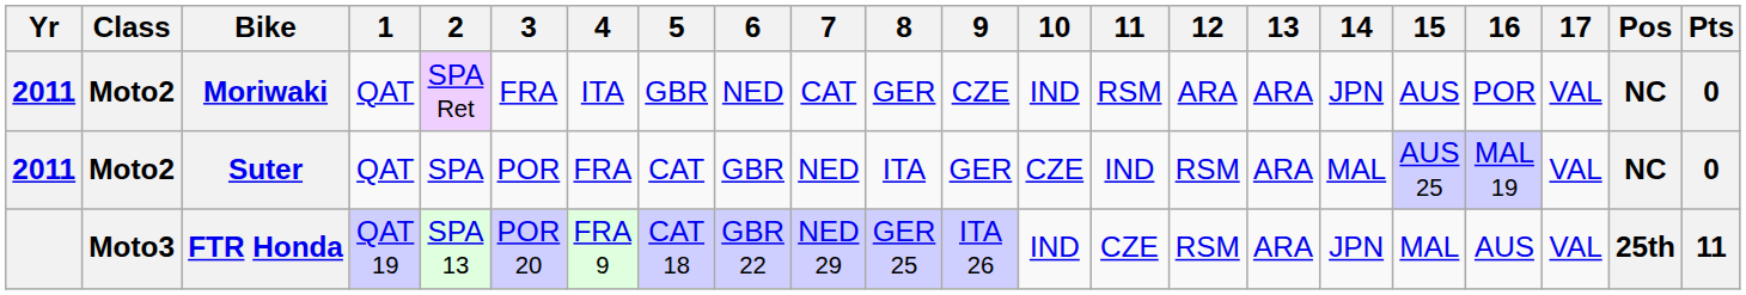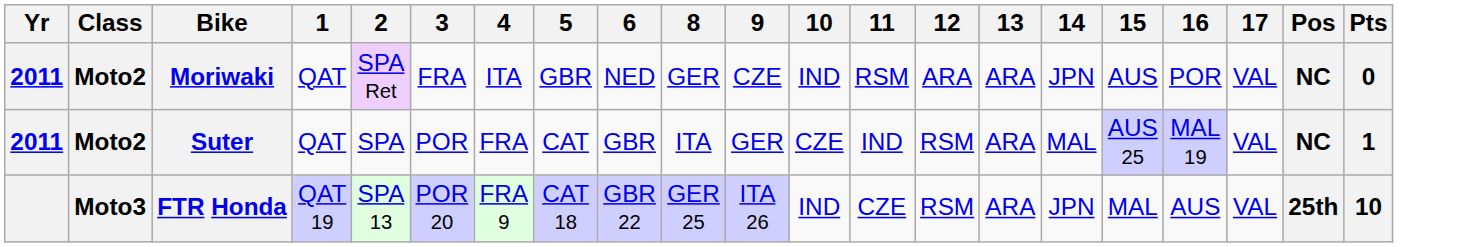- column: 7 | CAT | NED | NED 29
Suter | Pts: 0 -> 1
FTR Honda | Pts: 11 -> 10
